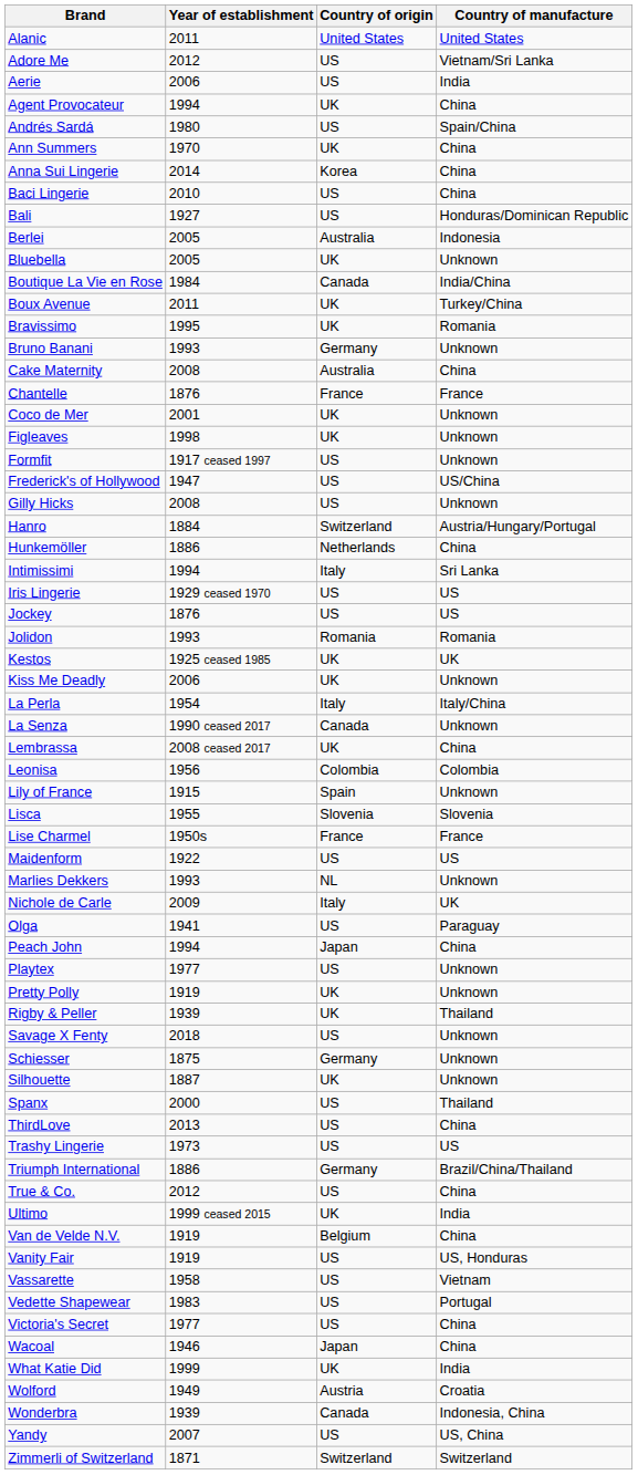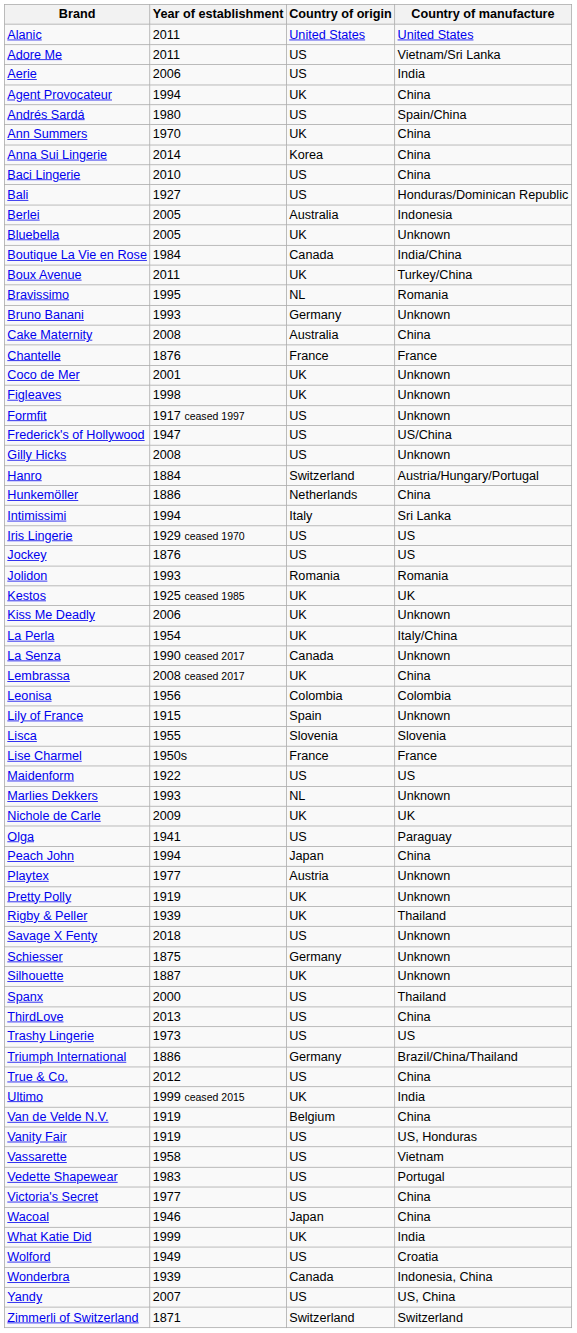Adore Me | Year of establishment: 2012 -> 2011
Bravissimo | Country of origin: UK -> NL
La Perla | Country of origin: Italy -> UK
Nichole de Carle | Country of origin: Italy -> UK
Playtex | Country of origin: US -> Austria
Wolford | Country of origin: Austria -> US
